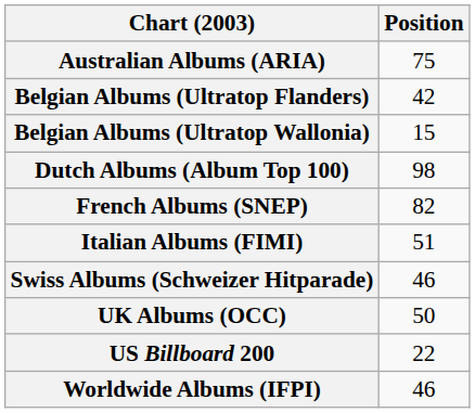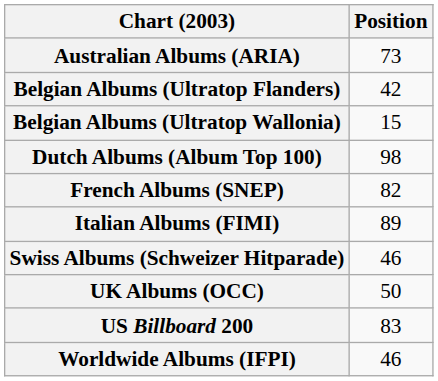Australian Albums (ARIA) | Position: 75 -> 73
Italian Albums (FIMI) | Position: 51 -> 89
US Billboard 200 | Position: 22 -> 83
